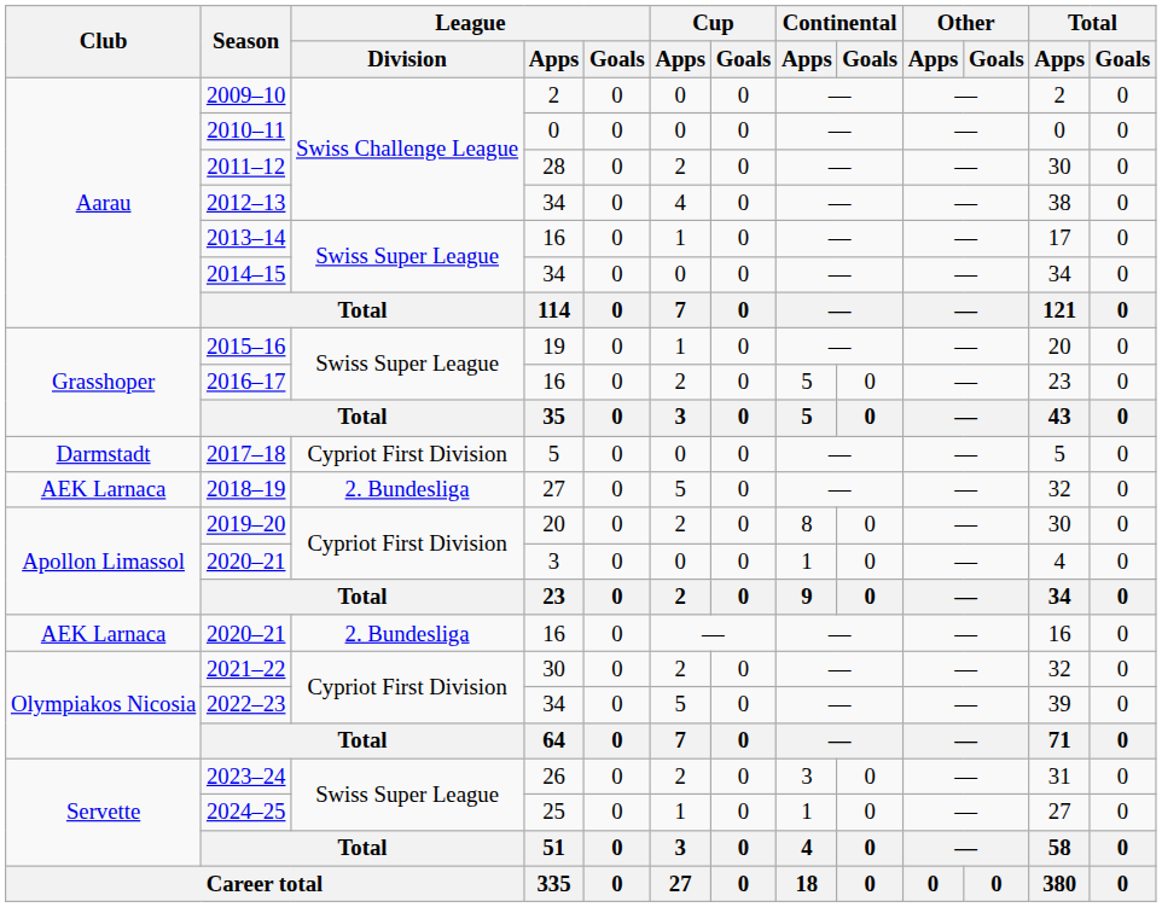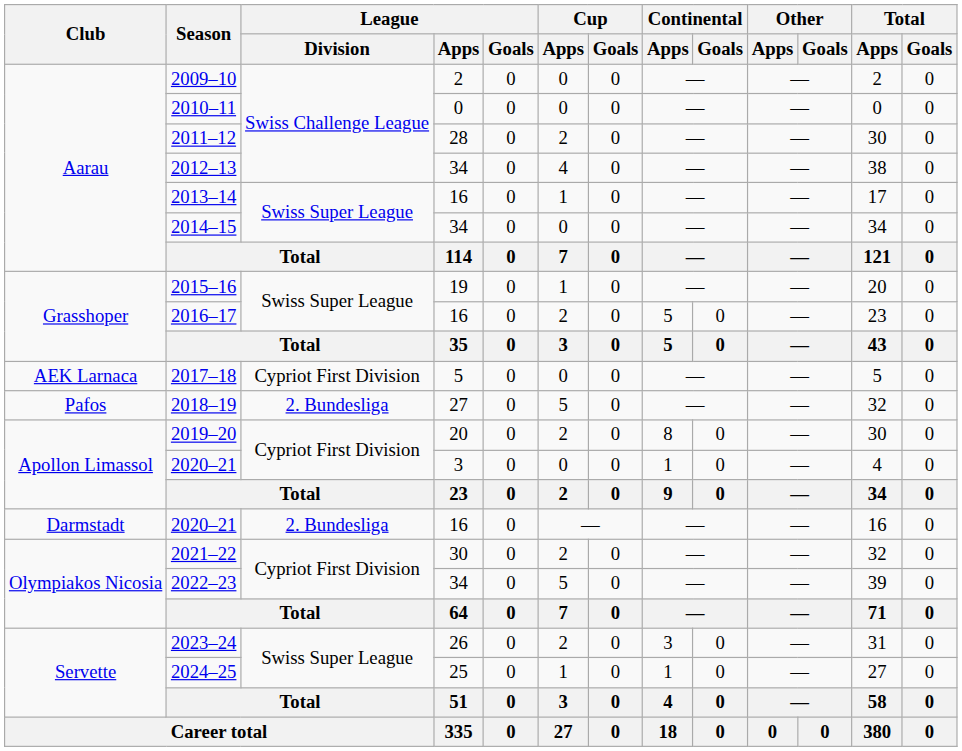2017–18 | Club: Darmstadt -> AEK Larnaca
2018–19 | Club: AEK Larnaca -> Pafos
2020–21 / 16 | Club: AEK Larnaca -> Darmstadt
